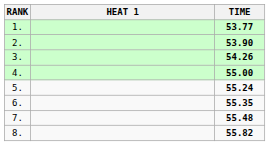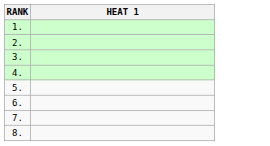- column: TIME | 53.77 | 53.90 | 54.26 | 55.00 | 55.24 | 55.35 | 55.48 | 55.82
